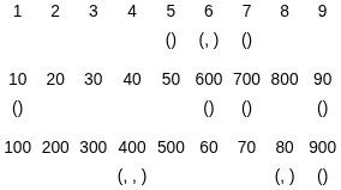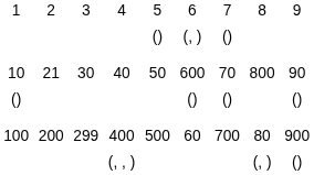10 | column 2: 20 -> 21
10 | column 7: 700 -> 70
100 | column 3: 300 -> 299
100 | column 7: 70 -> 700
